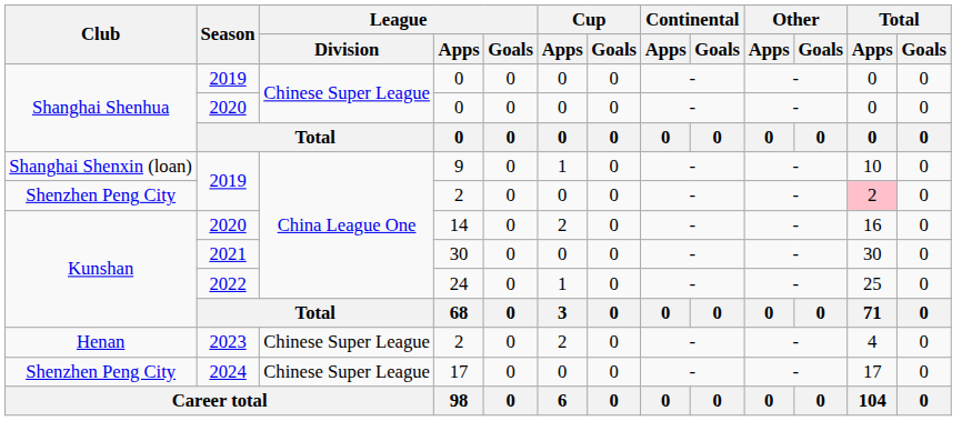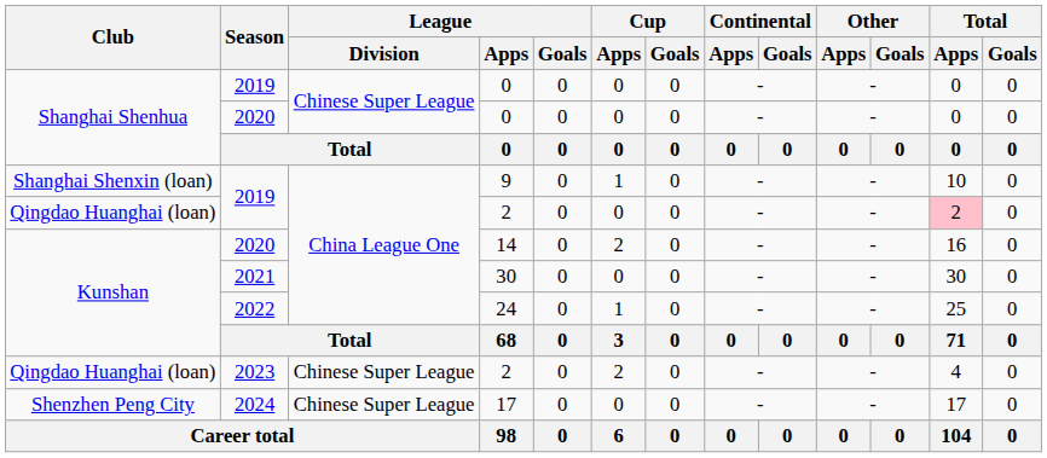2019 / 2 | Club: Shenzhen Peng City -> Qingdao Huanghai (loan)
2023 / 2 | Club: Henan -> Qingdao Huanghai (loan)
